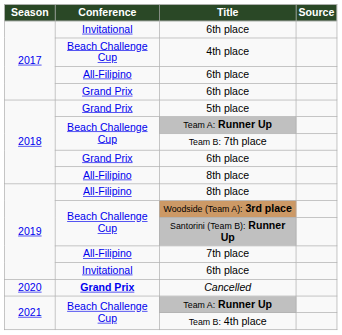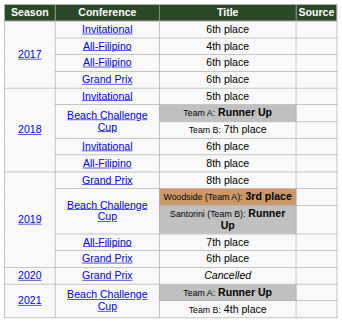4th place | Conference: Beach Challenge Cup -> All-Filipino
5th place | Conference: Grand Prix -> Invitational
2018 / 6th place | Conference: Grand Prix -> Invitational
2019 / 8th place | Conference: All-Filipino -> Grand Prix
2019 / 6th place | Conference: Invitational -> Grand Prix
Cancelled | Conference: bold -> normal
